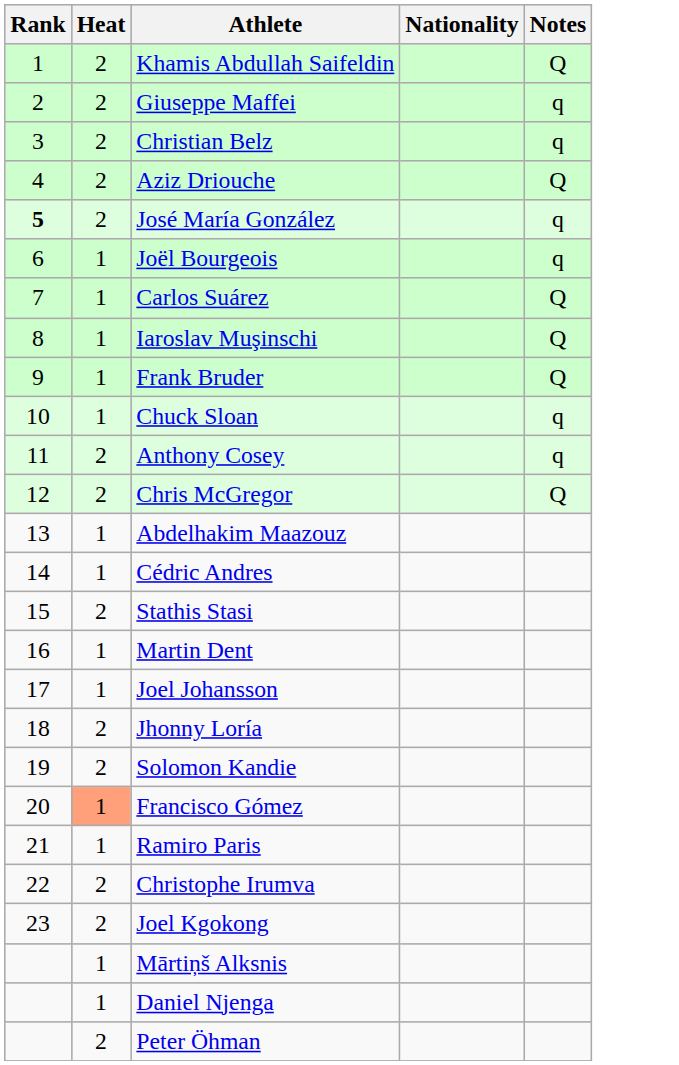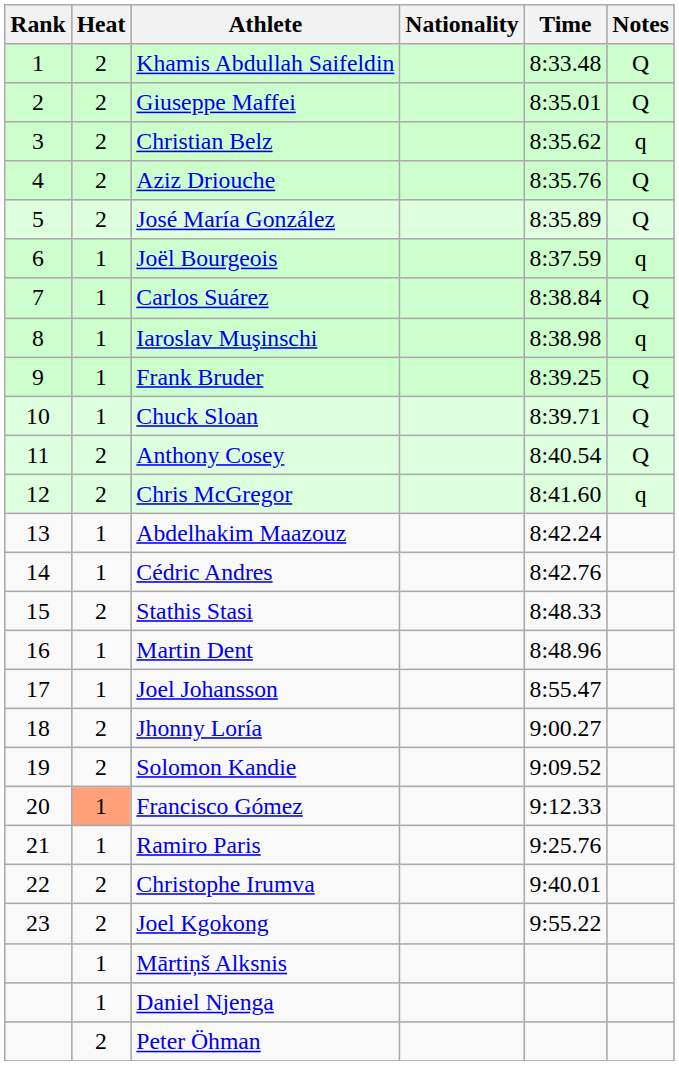+ column: Time | 8:33.48 | 8:35.01 | 8:35.62 | 8:35.76 | 8:35.89 | 8:37.59 | 8:38.84 | 8:38.98 | 8:39.25 | 8:39.71 | 8:40.54 | 8:41.60 | 8:42.24 | 8:42.76 | 8:48.33 | 8:48.96 | 8:55.47 | 9:00.27 | 9:09.52 | 9:12.33 | 9:25.76 | 9:40.01 | 9:55.22
Giuseppe Maffei | Notes: q -> Q
José María González | Rank: bold -> normal
José María González | Notes: q -> Q
Iaroslav Muşinschi | Notes: Q -> q
Chuck Sloan | Notes: q -> Q
Anthony Cosey | Notes: q -> Q
Chris McGregor | Notes: Q -> q
